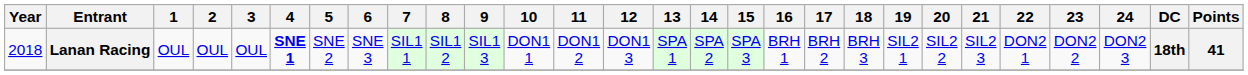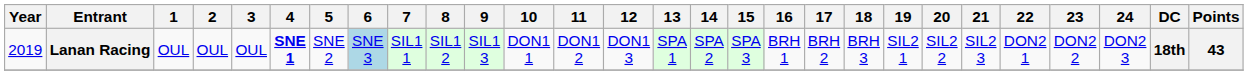Lanan Racing | Year: 2018 -> 2019
Lanan Racing | 6: no background -> lightblue background
Lanan Racing | Points: 41 -> 43
